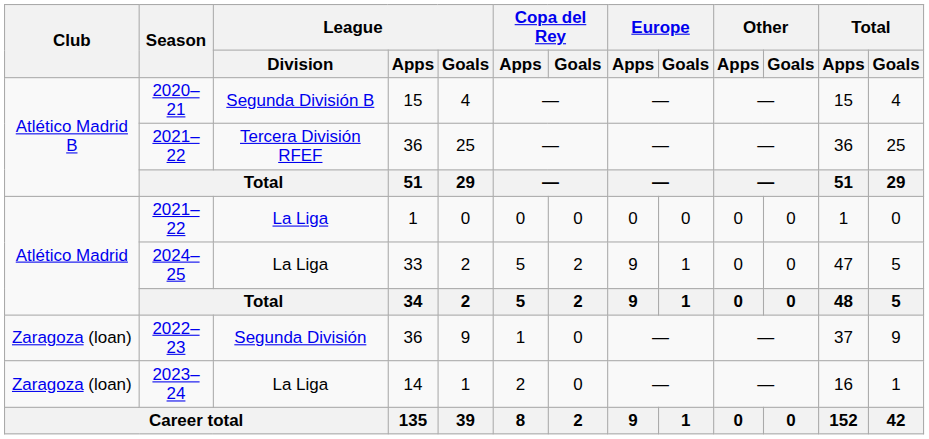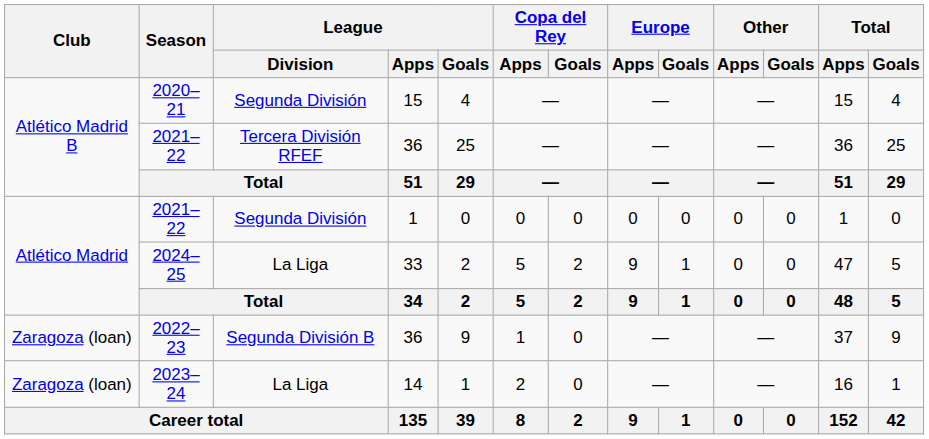2020–21 | League / Division: Segunda División B -> Segunda División
2021–22 / 1 | League / Division: La Liga -> Segunda División
2022–23 | League / Division: Segunda División -> Segunda División B
